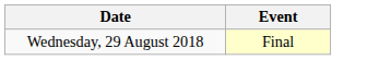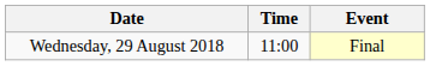+ column: Time | 11:00
